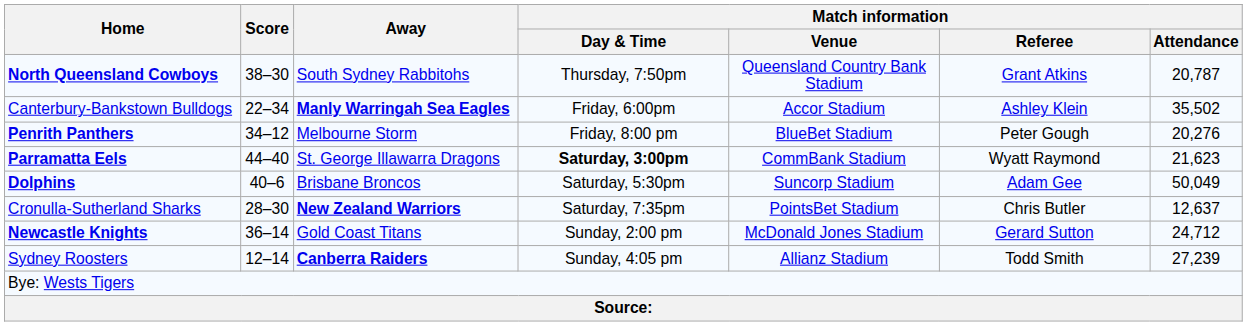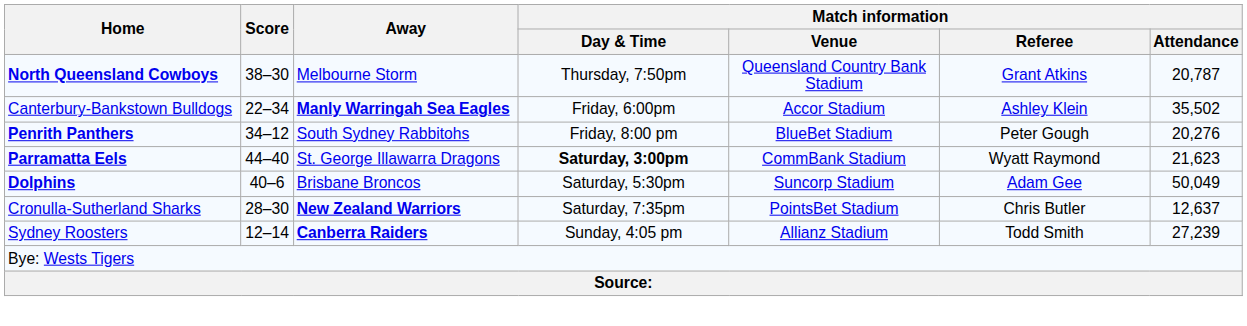North Queensland Cowboys | Away: South Sydney Rabbitohs -> Melbourne Storm
Penrith Panthers | Away: Melbourne Storm -> South Sydney Rabbitohs
- row: Newcastle Knights | 36–14 | Gold Coast Titans | Sunday, 2:00 pm | McDonald Jones Stadium | Gerard Sutton | 24,712
